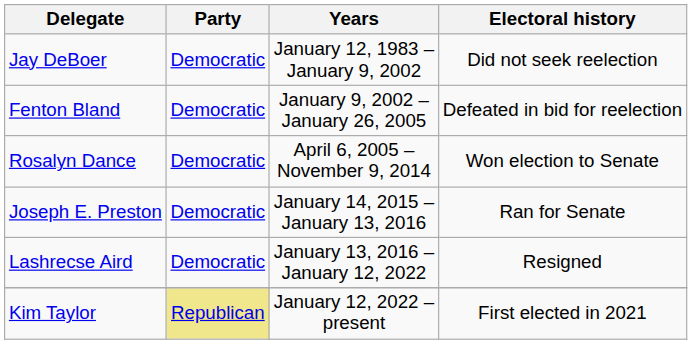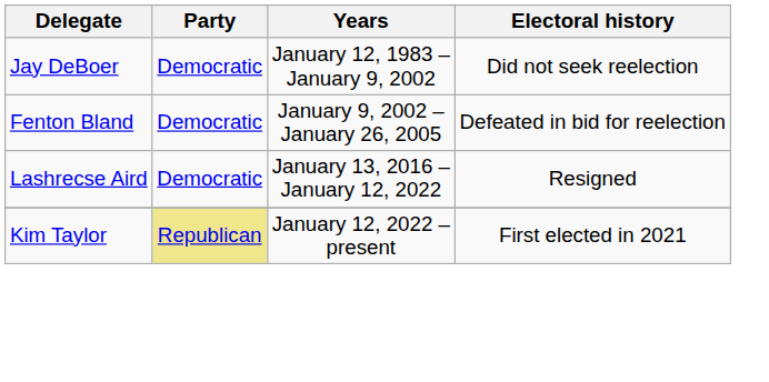- row: Rosalyn Dance | Democratic | April 6, 2005 – November 9, 2014 | Won election to Senate
- row: Joseph E. Preston | Democratic | January 14, 2015 – January 13, 2016 | Ran for Senate
